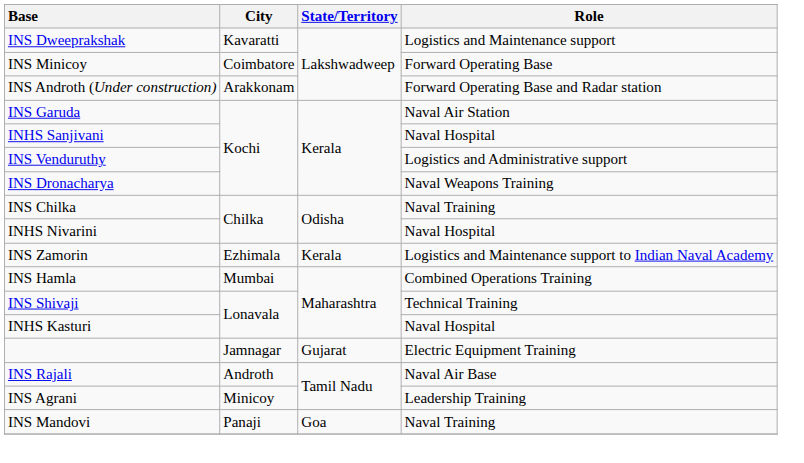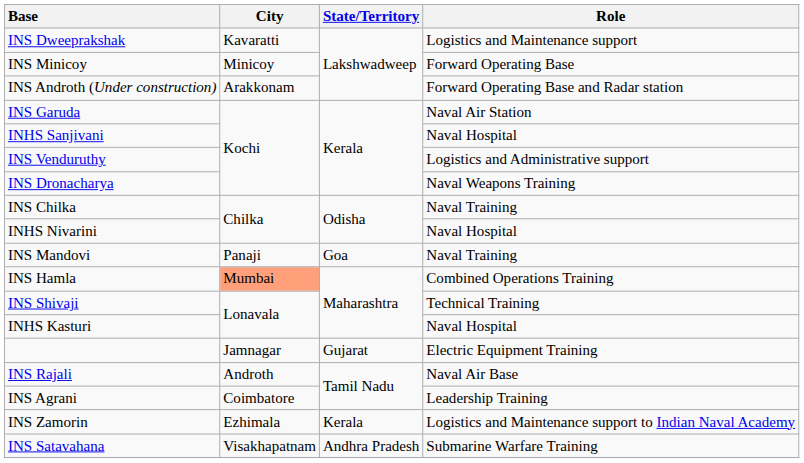INS Minicoy | City: Coimbatore -> Minicoy
rows swapped: INS Mandovi <-> INS Zamorin
INS Hamla | City: no background -> lightsalmon background
INS Agrani | City: Minicoy -> Coimbatore
+ row: INS Satavahana | Visakhapatnam | Andhra Pradesh | Submarine Warfare Training
